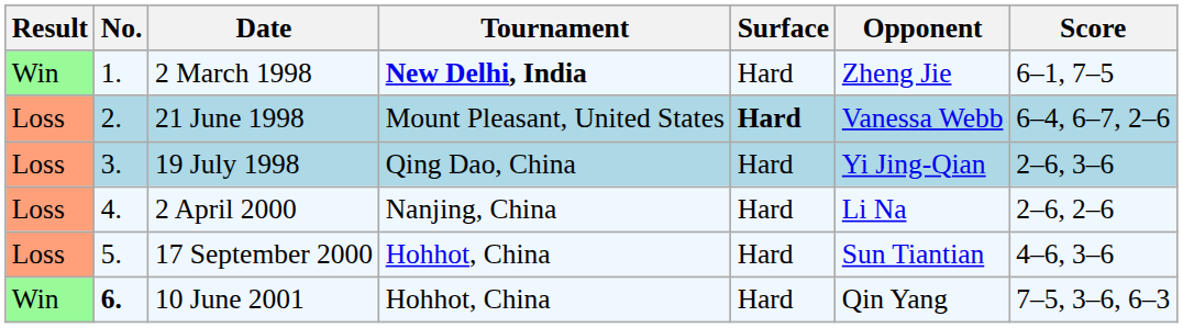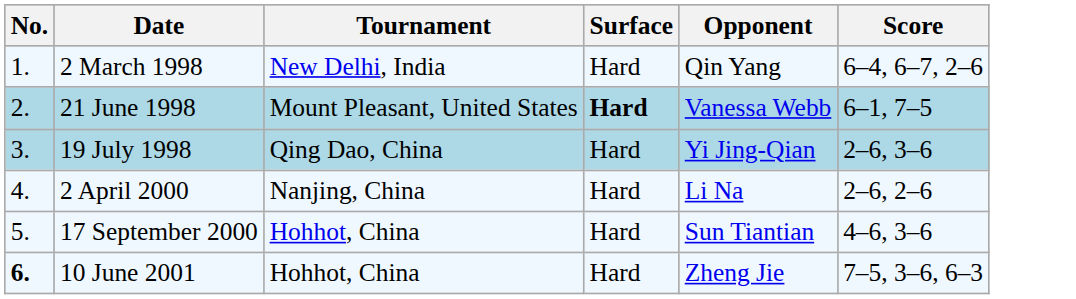- column: Result | Win | Loss | Loss | Loss | Loss | Win
2 March 1998 | Tournament: bold -> normal
2 March 1998 | Opponent: Zheng Jie -> Qin Yang
2 March 1998 | Score: 6–1, 7–5 -> 6–4, 6–7, 2–6
21 June 1998 | Score: 6–4, 6–7, 2–6 -> 6–1, 7–5
10 June 2001 | Opponent: Qin Yang -> Zheng Jie
